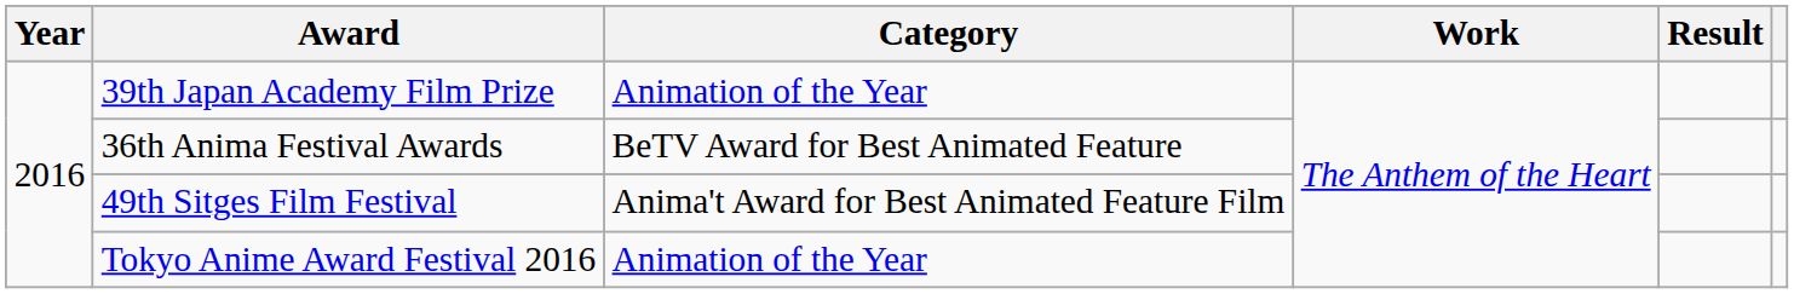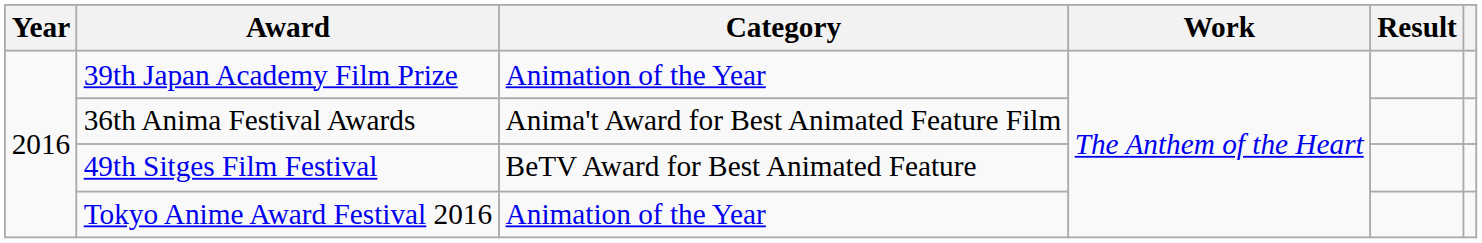36th Anima Festival Awards | Category: BeTV Award for Best Animated Feature -> Anima't Award for Best Animated Feature Film
49th Sitges Film Festival | Category: Anima't Award for Best Animated Feature Film -> BeTV Award for Best Animated Feature
